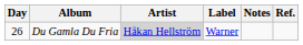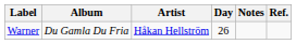columns swapped: Day <-> Label
Du Gamla Du Fria | Artist: lightgrey background -> no background
